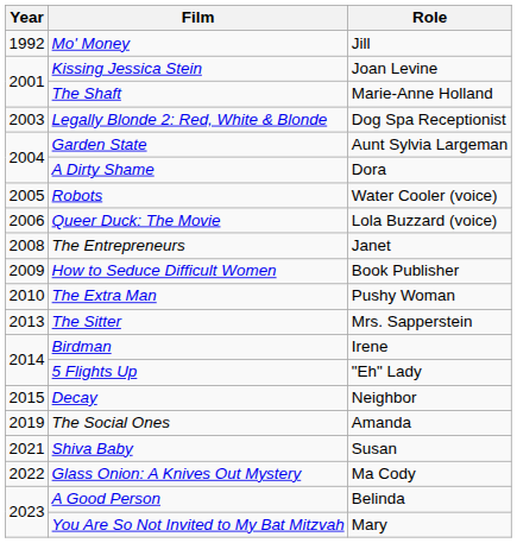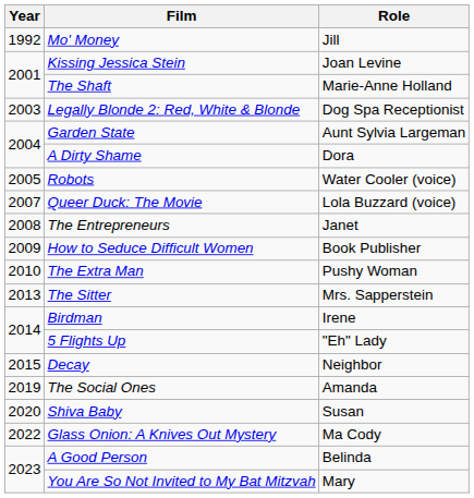Queer Duck: The Movie | Year: 2006 -> 2007
Shiva Baby | Year: 2021 -> 2020
